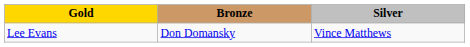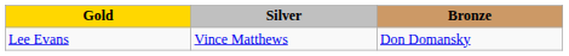columns swapped: Silver <-> Bronze
